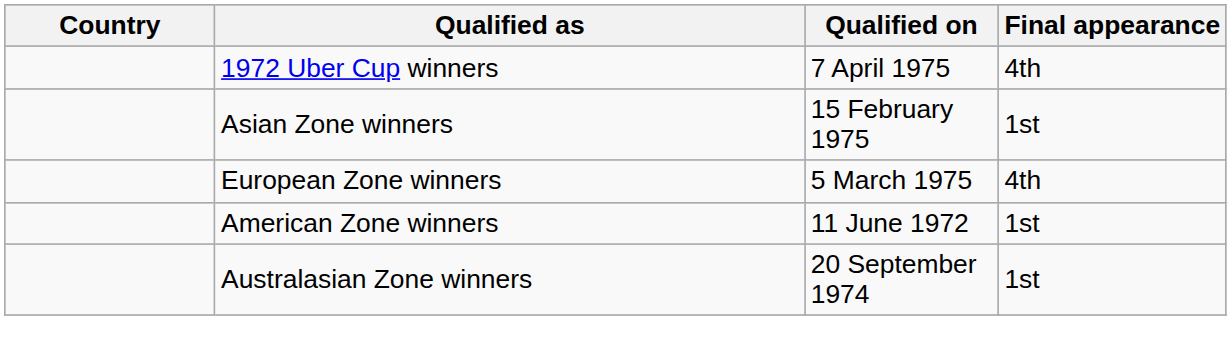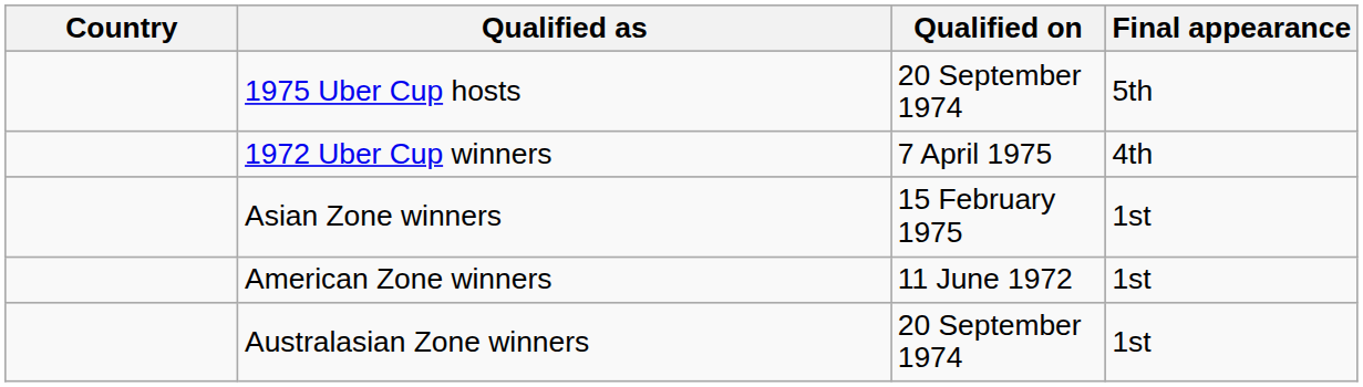+ row: 1975 Uber Cup hosts | 20 September 1974 | 5th
- row: European Zone winners | 5 March 1975 | 4th
